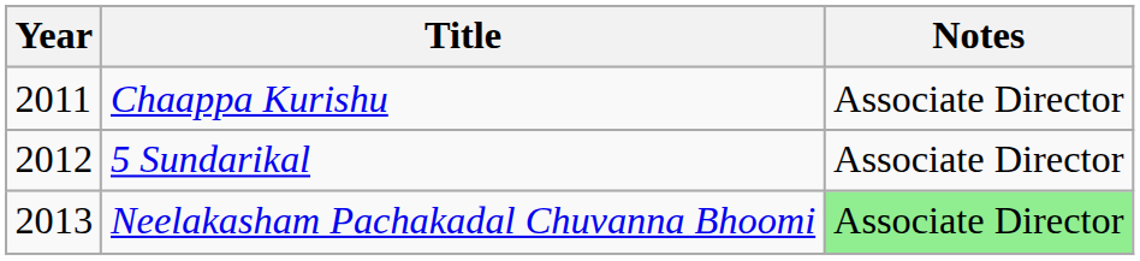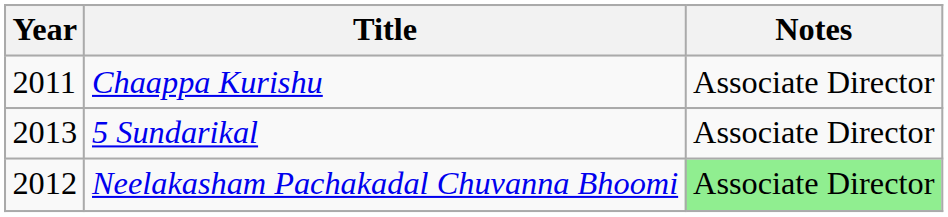5 Sundarikal | Year: 2012 -> 2013
Neelakasham Pachakadal Chuvanna Bhoomi | Year: 2013 -> 2012
